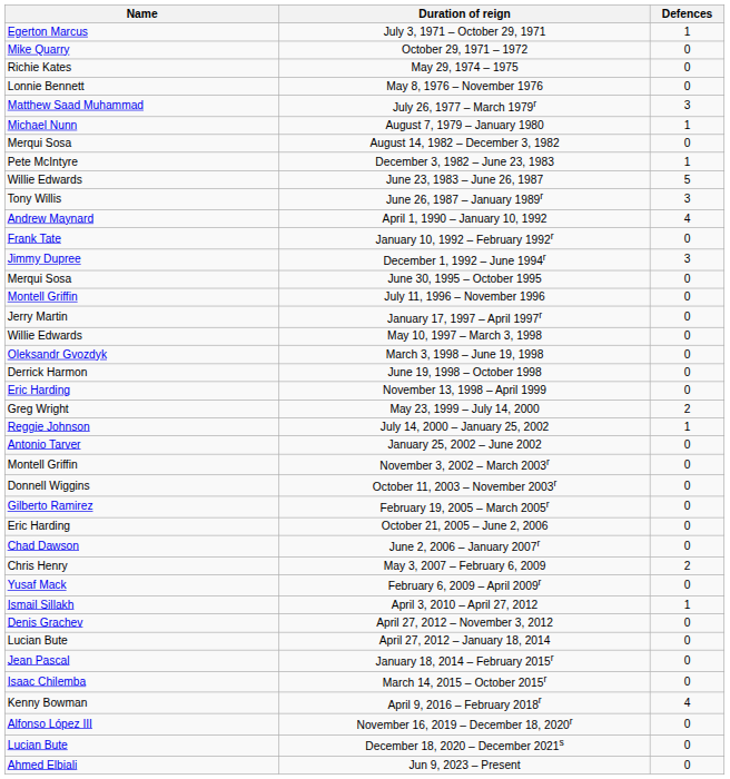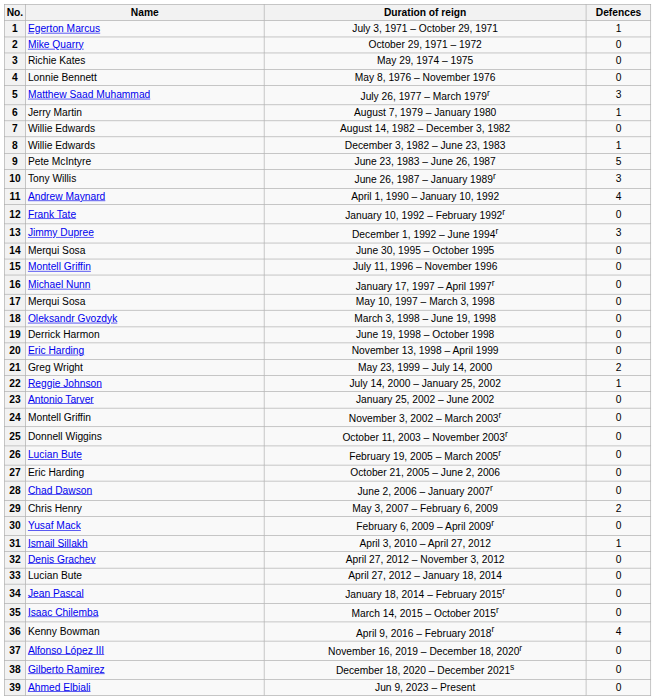+ column: No. | 1 | 2 | 3 | 4 | 5 | 6 | 7 | 8 | 9 | 10 | 11 | 12 | 13 | 14 | 15 | 16 | 17 | 18 | 19 | 20 | 21 | 22 | 23 | 24 | 25 | 26 | 27 | 28 | 29 | 30 | 31 | 32 | 33 | 34 | 35 | 36 | 37 | 38 | 39
August 7, 1979 – January 1980 | Name: Michael Nunn -> Jerry Martin
August 14, 1982 – December 3, 1982 | Name: Merqui Sosa -> Willie Edwards
December 3, 1982 – June 23, 1983 | Name: Pete McIntyre -> Willie Edwards
June 23, 1983 – June 26, 1987 | Name: Willie Edwards -> Pete McIntyre
January 17, 1997 – April 1997r | Name: Jerry Martin -> Michael Nunn
May 10, 1997 – March 3, 1998 | Name: Willie Edwards -> Merqui Sosa
February 19, 2005 – March 2005r | Name: Gilberto Ramirez -> Lucian Bute
December 18, 2020 – December 2021s | Name: Lucian Bute -> Gilberto Ramirez
